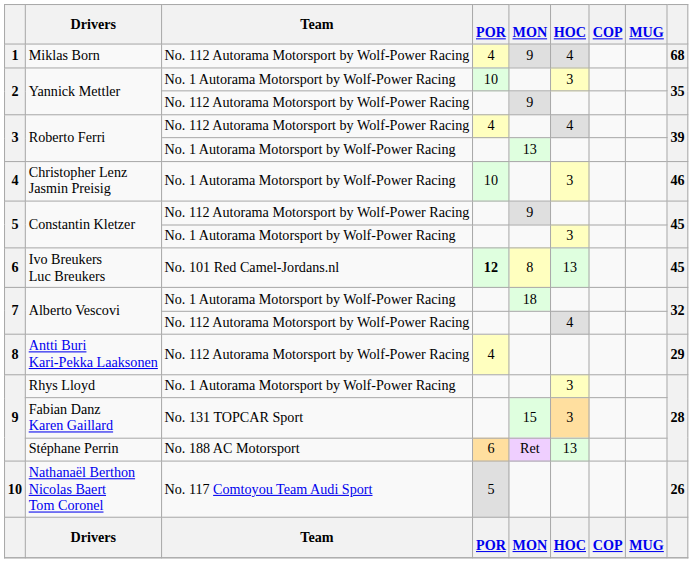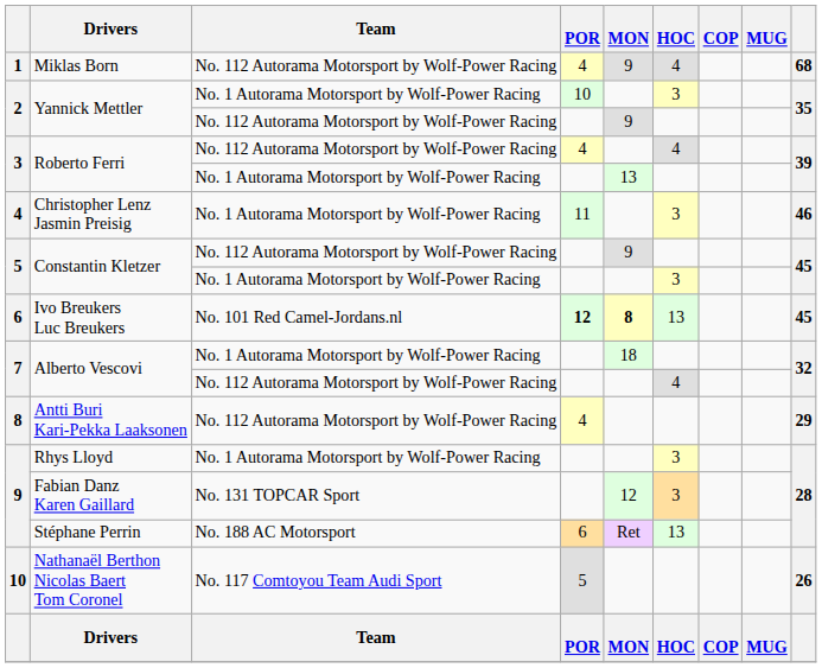Christopher Lenz Jasmin Preisig | POR: 10 -> 11
Ivo Breukers Luc Breukers | MON: normal -> bold
Fabian Danz Karen Gaillard | MON: 15 -> 12
